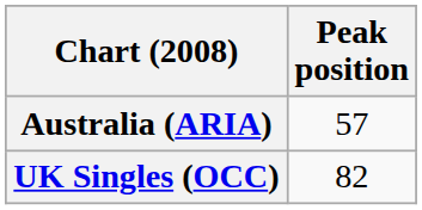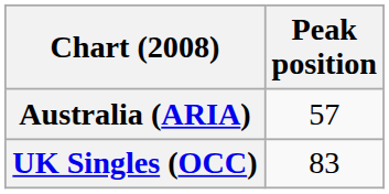UK Singles (OCC) | Peak position: 82 -> 83
